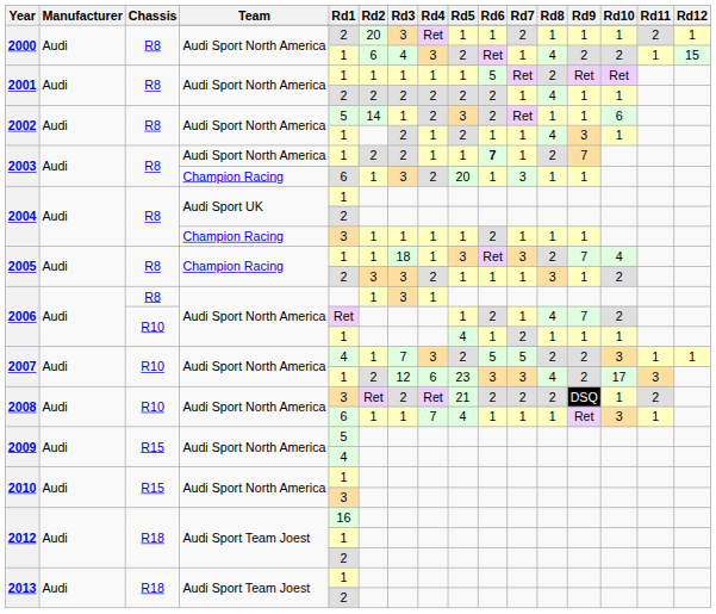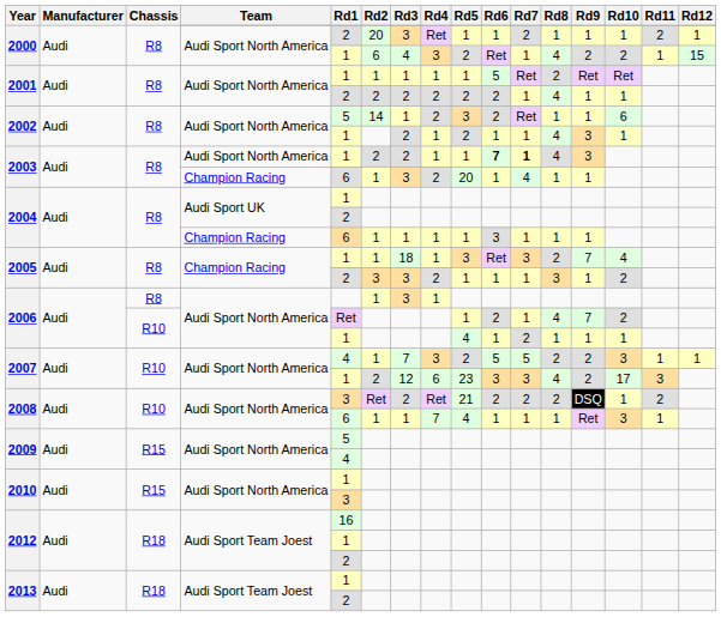2003 / Audi Sport North America | Rd7: normal -> bold
2003 / Audi Sport North America | Rd8: 2 -> 4
2003 / Audi Sport North America | Rd9: 7 -> 3
2003 / Champion Racing | Rd7: 3 -> 4
2004 / Champion Racing | Rd1: 3 -> 6
2004 / Champion Racing | Rd6: 2 -> 3
